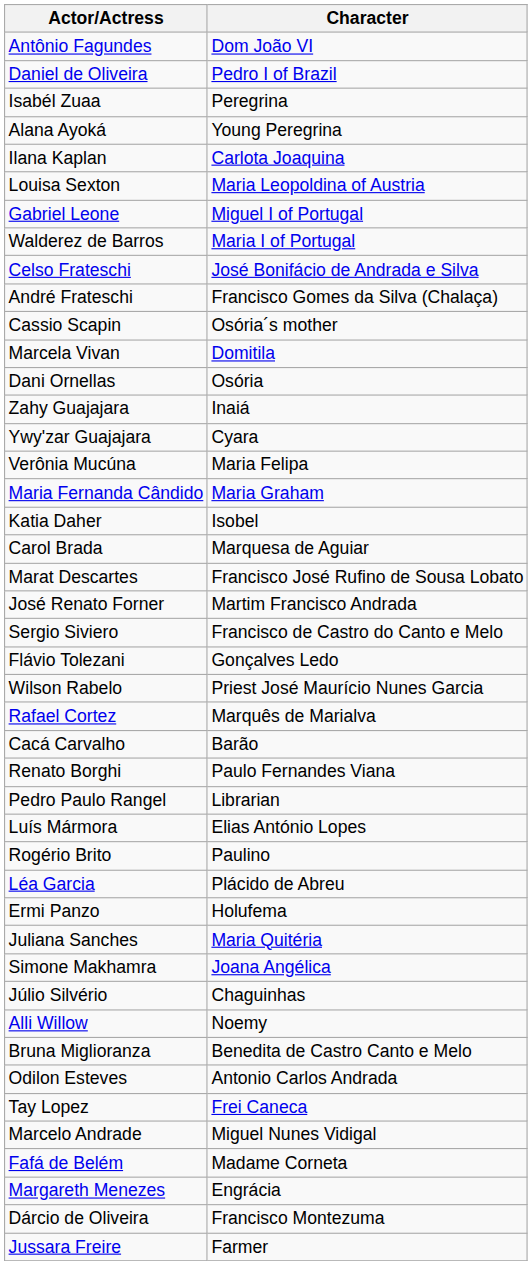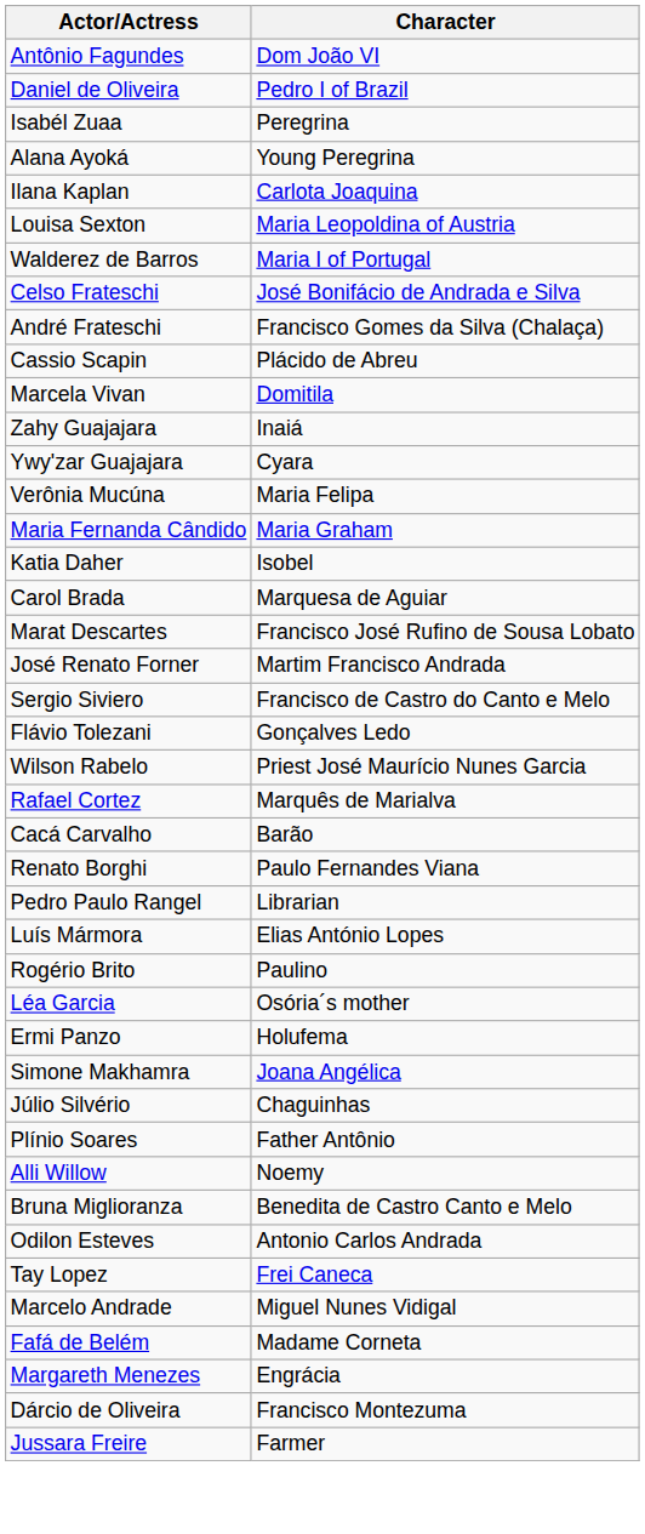- row: Gabriel Leone | Miguel I of Portugal
Cassio Scapin | Character: Osória´s mother -> Plácido de Abreu
- row: Dani Ornellas | Osória
Léa Garcia | Character: Plácido de Abreu -> Osória´s mother
- row: Juliana Sanches | Maria Quitéria
+ row: Plínio Soares | Father Antônio
